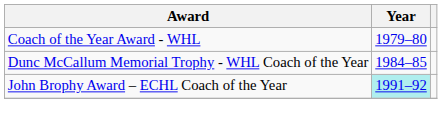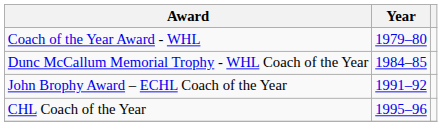John Brophy Award – ECHL Coach of the Year | Year: paleturquoise background -> no background
+ row: CHL Coach of the Year | 1995–96
